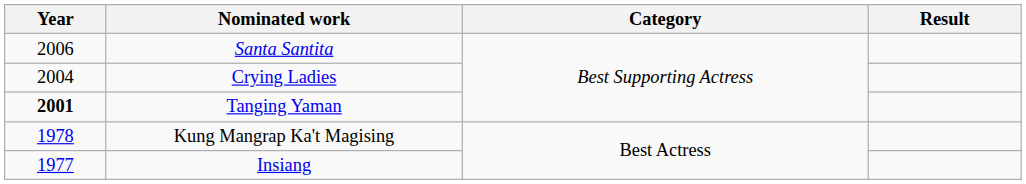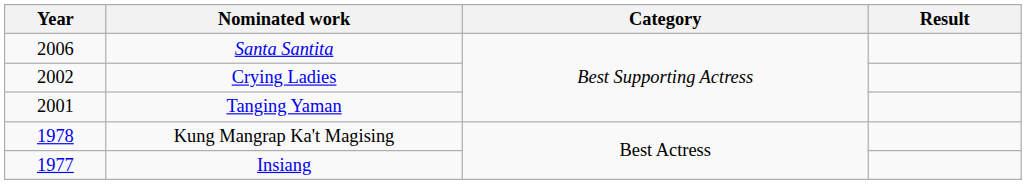Crying Ladies | Year: 2004 -> 2002
Tanging Yaman | Year: bold -> normal
